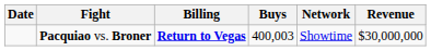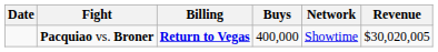Pacquiao vs. Broner | Buys: 400,003 -> 400,000
Pacquiao vs. Broner | Revenue: $30,000,000 -> $30,020,005
